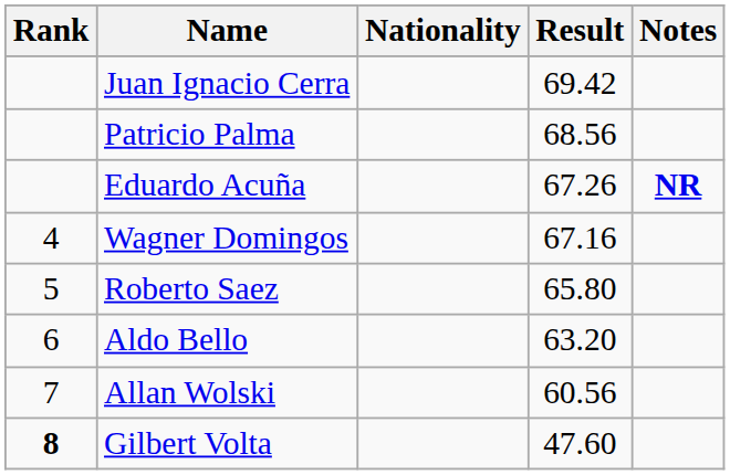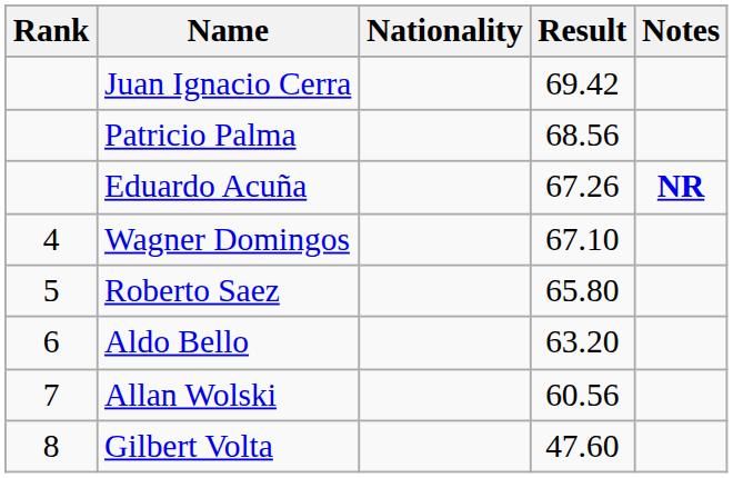Wagner Domingos | Result: 67.16 -> 67.10
Gilbert Volta | Rank: bold -> normal
